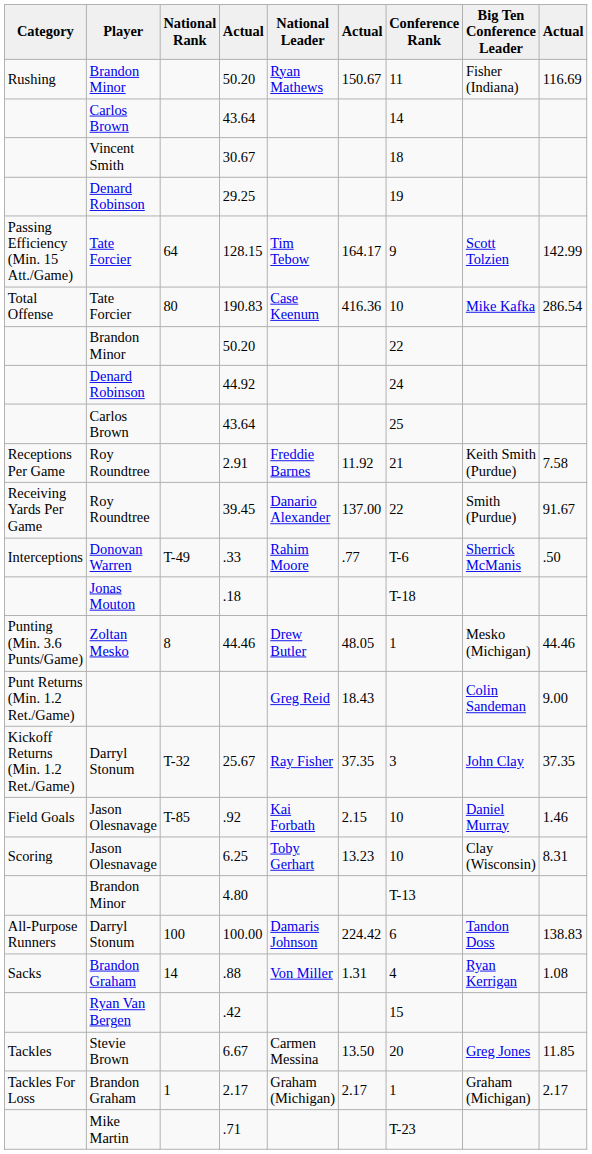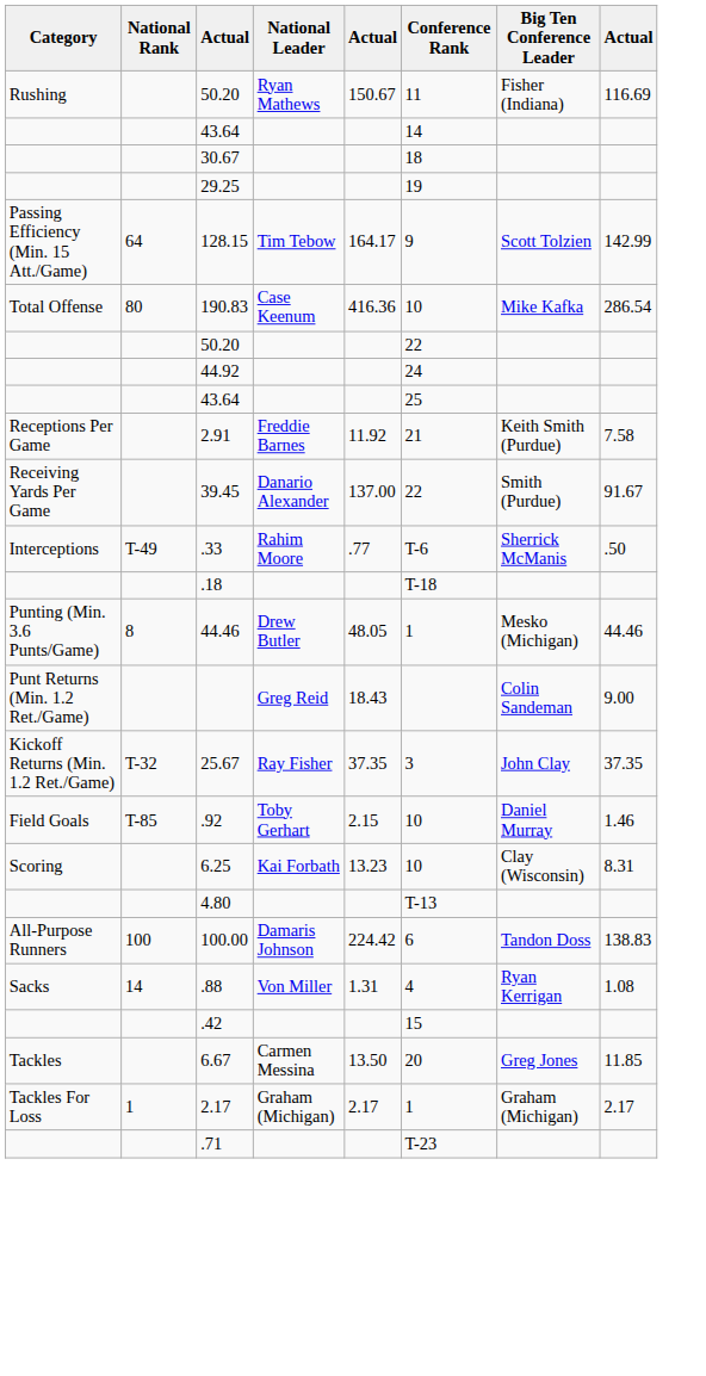- column: Player | Brandon Minor | Carlos Brown | Vincent Smith | Denard Robinson | Tate Forcier | Tate Forcier | Brandon Minor | Denard Robinson | Carlos Brown | Roy Roundtree | Roy Roundtree | Donovan Warren | Jonas Mouton | Zoltan Mesko | Darryl Stonum | Jason Olesnavage | Jason Olesnavage | Brandon Minor | Darryl Stonum | Brandon Graham | Ryan Van Bergen | Stevie Brown | Brandon Graham | Mike Martin
.92 | National Leader: Kai Forbath -> Toby Gerhart
6.25 | National Leader: Toby Gerhart -> Kai Forbath
